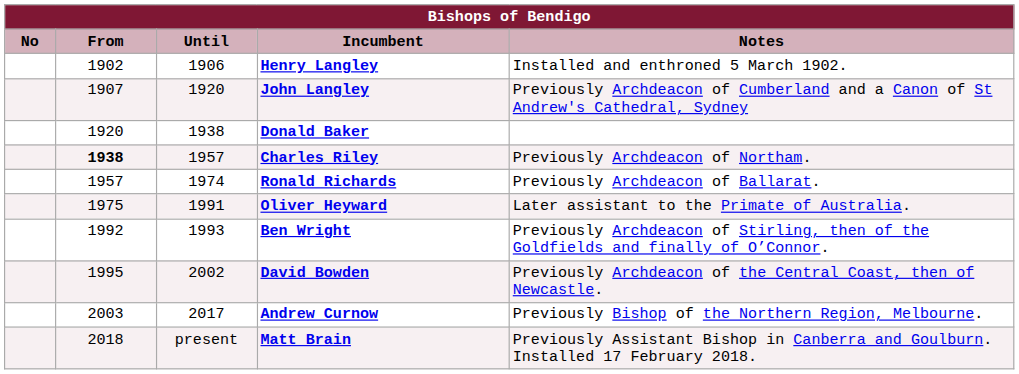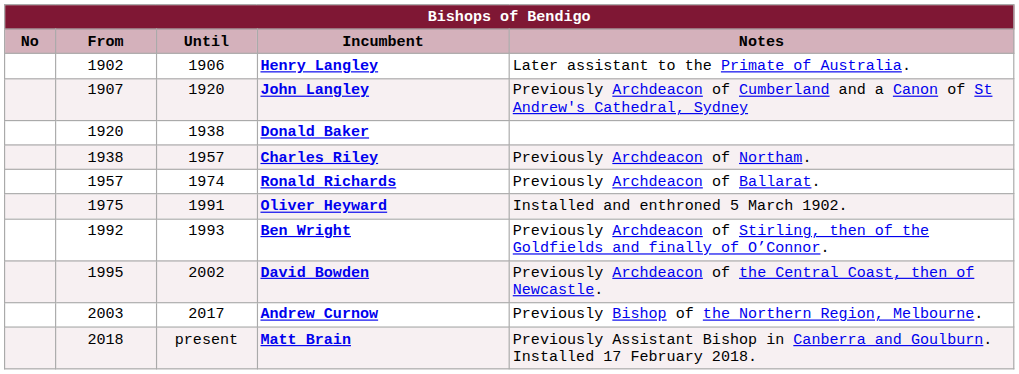Henry Langley | Notes: Installed and enthroned 5 March 1902. -> Later assistant to the Primate of Australia.
Charles Riley | From: bold -> normal
Oliver Heyward | Notes: Later assistant to the Primate of Australia. -> Installed and enthroned 5 March 1902.
